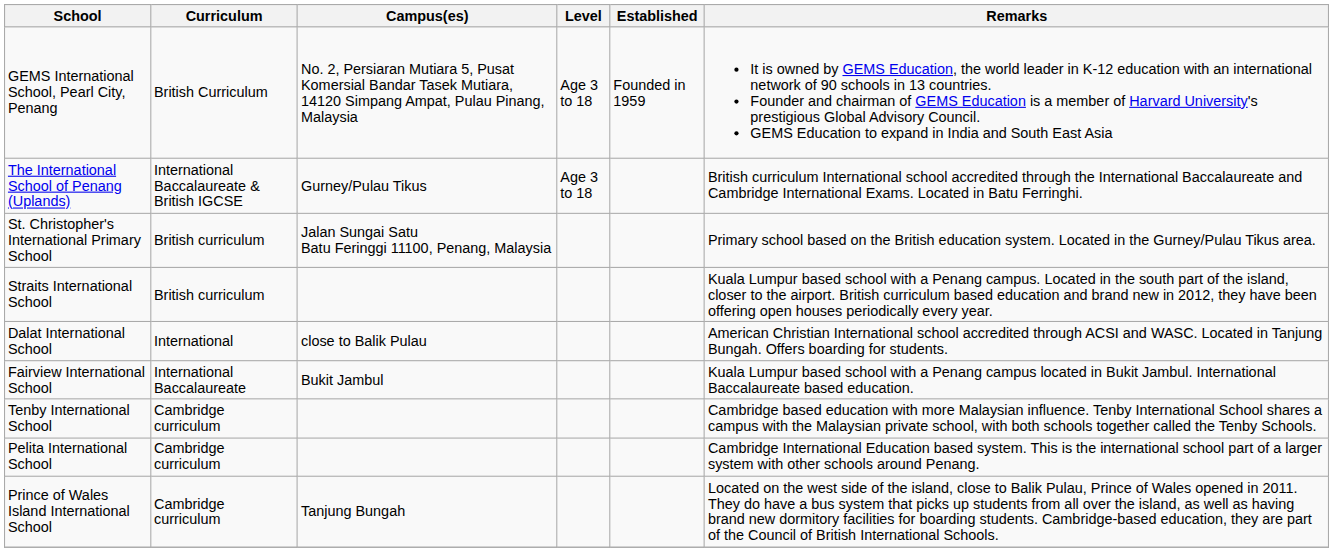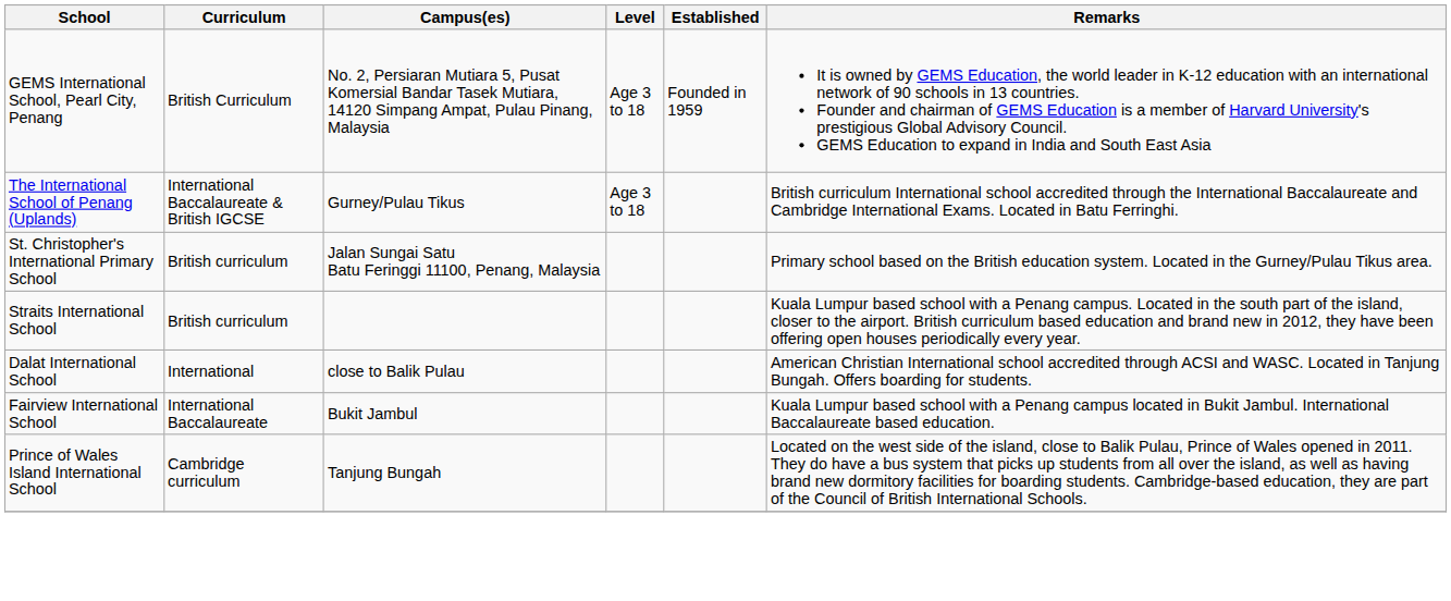- row: Tenby International School | Cambridge curriculum | Cambridge based education with more Malaysian influence. Tenby International School shares a campus with the Malaysian private school, with both schools together called the Tenby Schools.
- row: Pelita International School | Cambridge curriculum | Cambridge International Education based system. This is the international school part of a larger system with other schools around Penang.
